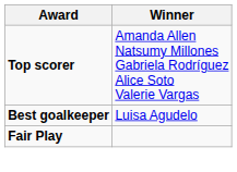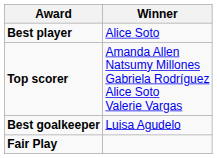+ row: Best player | Alice Soto
